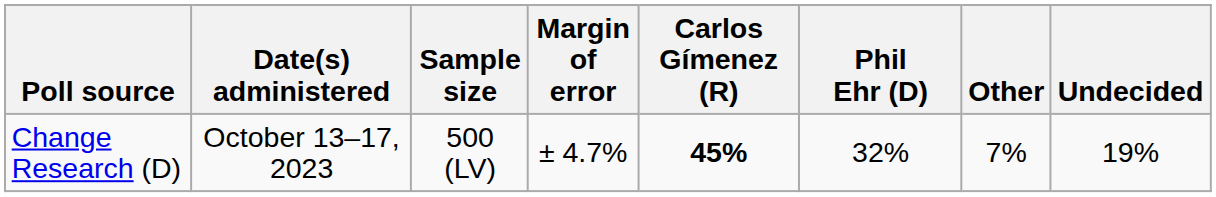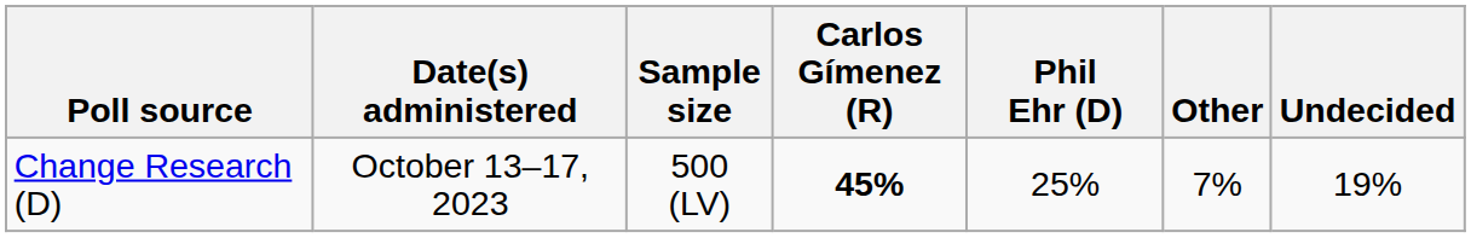- column: Margin of error | ± 4.7%
Change Research (D) | Phil Ehr (D): 32% -> 25%
